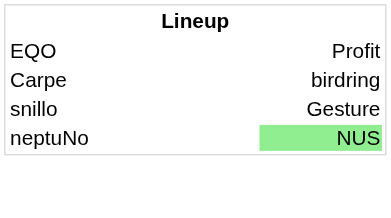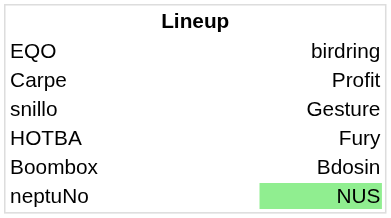EQO | column 3: Profit -> birdring
Carpe | column 3: birdring -> Profit
+ row: HOTBA | Fury
+ row: Boombox | Bdosin
